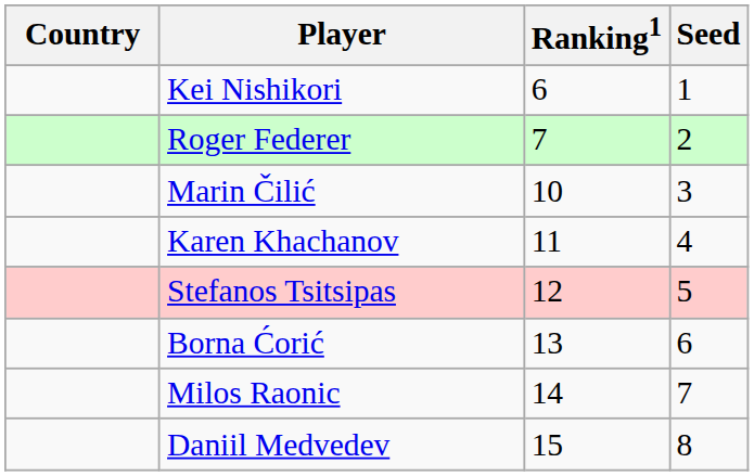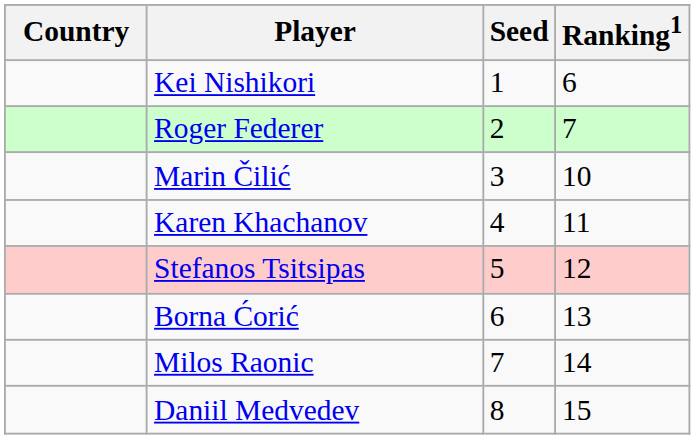columns swapped: Ranking1 <-> Seed
